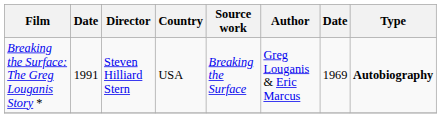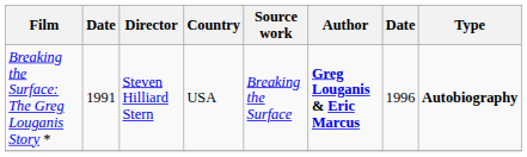Breaking the Surface: The Greg Louganis Story * | Author: normal -> bold
Breaking the Surface: The Greg Louganis Story * | column 7: 1969 -> 1996
